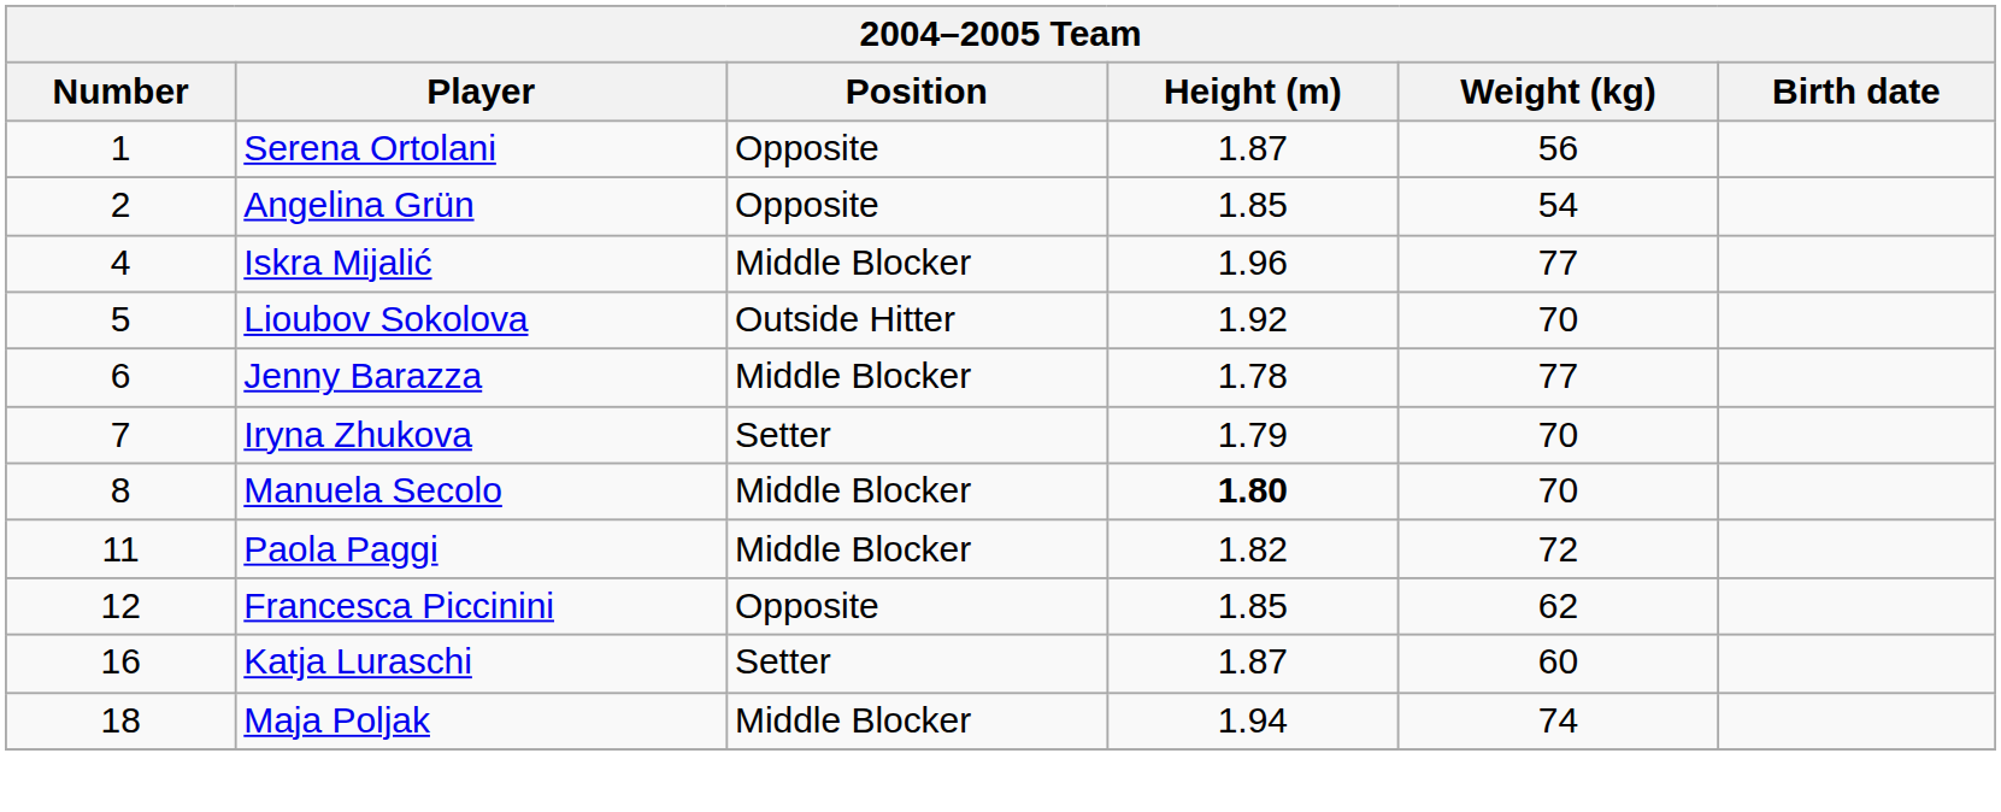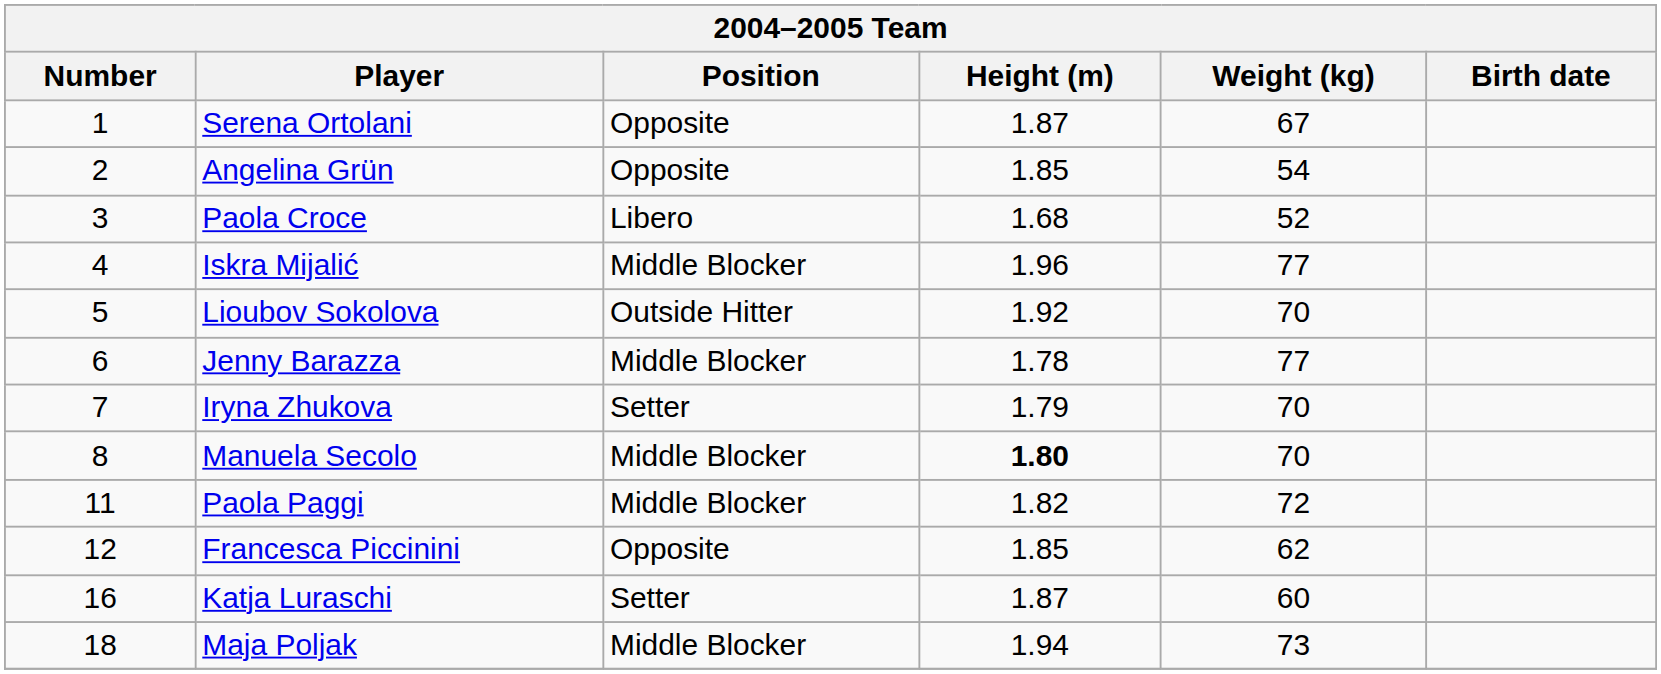Serena Ortolani | Weight (kg): 56 -> 67
+ row: 3 | Paola Croce | Libero | 1.68 | 52
Maja Poljak | Weight (kg): 74 -> 73
